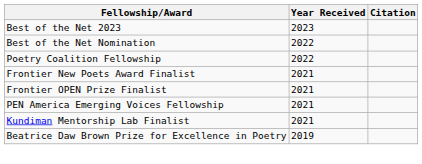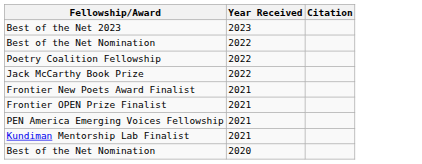+ row: Jack McCarthy Book Prize | 2022
+ row: Best of the Net Nomination | 2020
- row: Beatrice Daw Brown Prize for Excellence in Poetry | 2019
